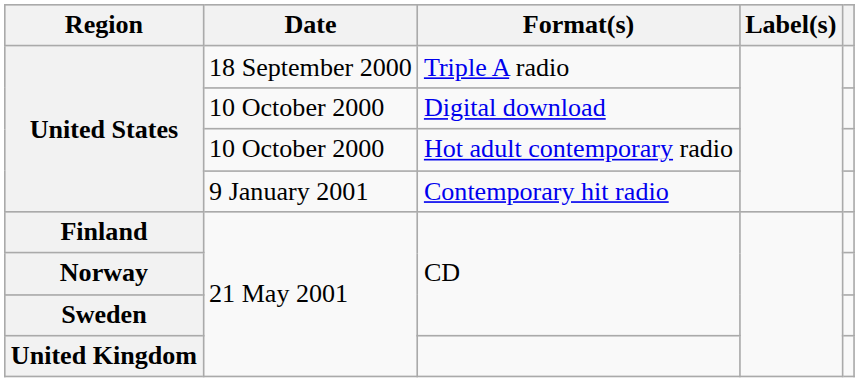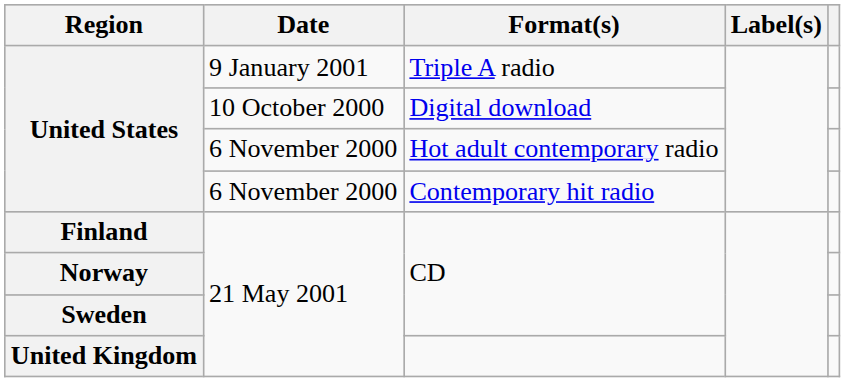Triple A radio | Date: 18 September 2000 -> 9 January 2001
Hot adult contemporary radio | Date: 10 October 2000 -> 6 November 2000
Contemporary hit radio | Date: 9 January 2001 -> 6 November 2000
